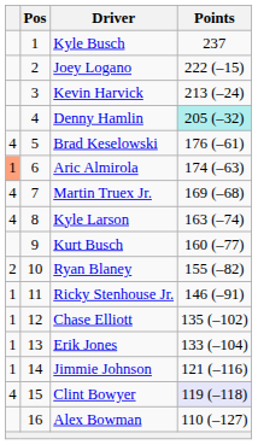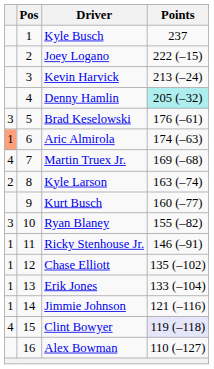Brad Keselowski | column 1: 4 -> 3
Kyle Larson | column 1: 4 -> 2
Ryan Blaney | column 1: 2 -> 3
